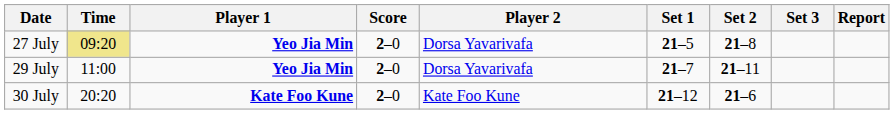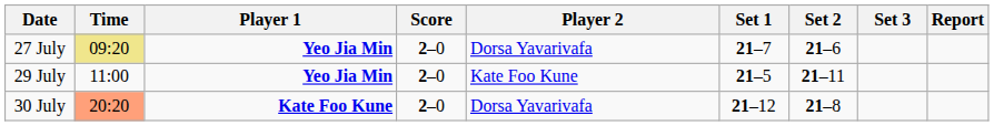27 July | Set 1: 21–5 -> 21–7
27 July | Set 2: 21–8 -> 21–6
29 July | Player 2: Dorsa Yavarivafa -> Kate Foo Kune
29 July | Set 1: 21–7 -> 21–5
30 July | Time: no background -> lightsalmon background
30 July | Player 2: Kate Foo Kune -> Dorsa Yavarivafa
30 July | Set 2: 21–6 -> 21–8
